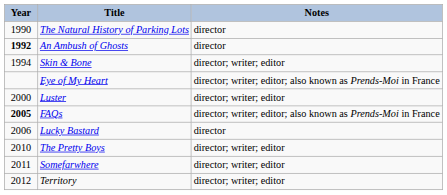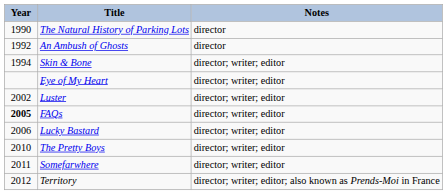An Ambush of Ghosts | Year: bold -> normal
Eye of My Heart | Notes: director; writer; editor; also known as Prends-Moi in France -> director; writer; editor
Luster | Year: 2000 -> 2002
FAQs | Notes: director; writer; editor; also known as Prends-Moi in France -> director; writer; editor
Lucky Bastard | Notes: director -> director; writer; editor
Territory | Notes: director; writer; editor -> director; writer; editor; also known as Prends-Moi in France
